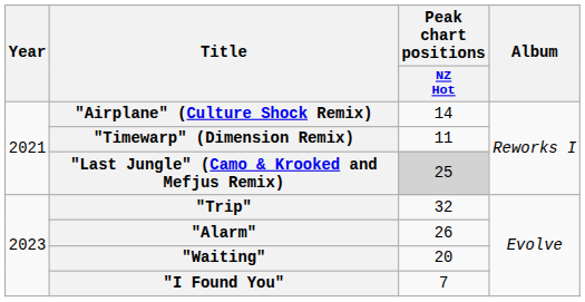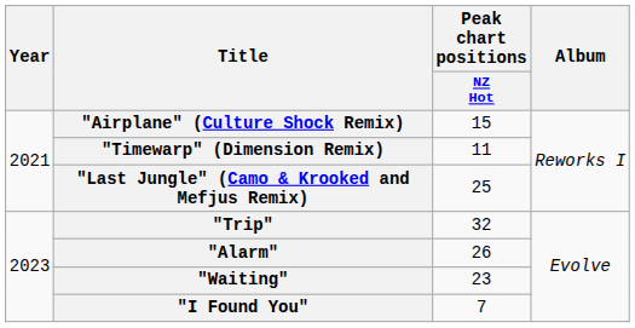"Airplane" (Culture Shock Remix) | Peak chart positions / NZ Hot: 14 -> 15
"Last Jungle" (Camo & Krooked and Mefjus Remix) | Peak chart positions / NZ Hot: lightgrey background -> no background
"Waiting" | Peak chart positions / NZ Hot: 20 -> 23
